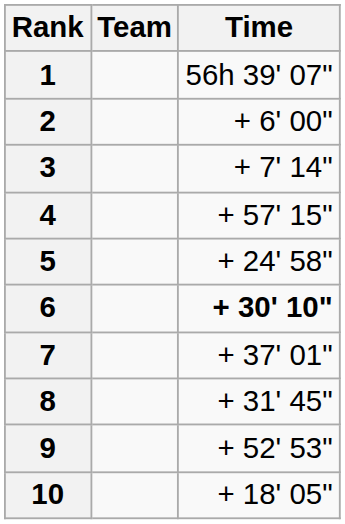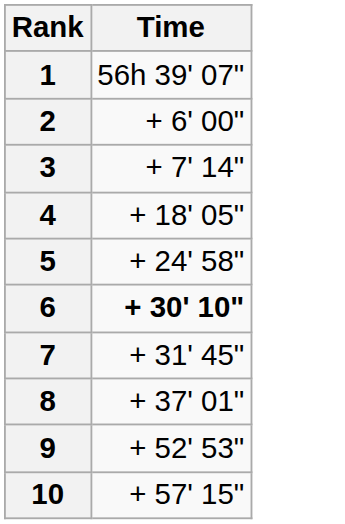- column: Team
4 | Time: + 57' 15" -> + 18' 05"
7 | Time: + 37' 01" -> + 31' 45"
8 | Time: + 31' 45" -> + 37' 01"
10 | Time: + 18' 05" -> + 57' 15"
